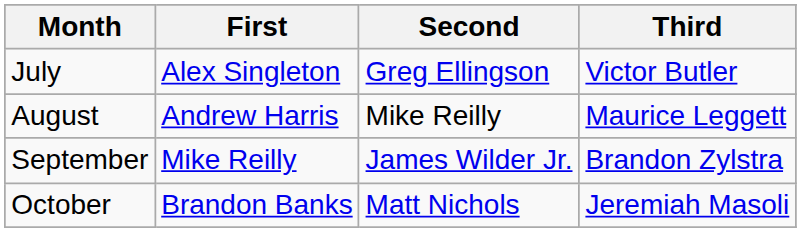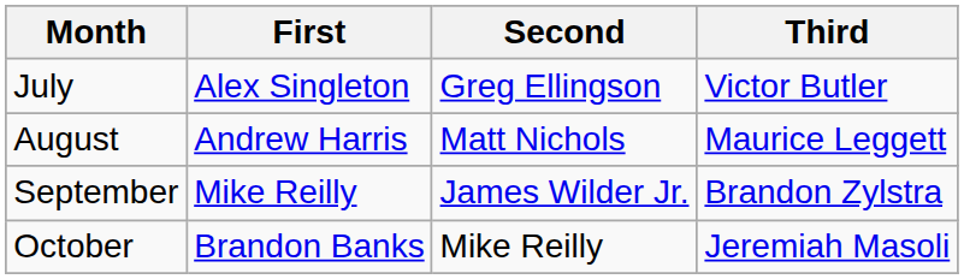August | Second: Mike Reilly -> Matt Nichols
October | Second: Matt Nichols -> Mike Reilly
